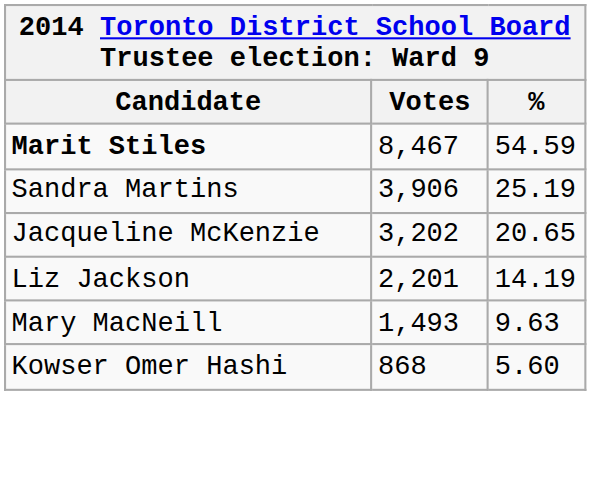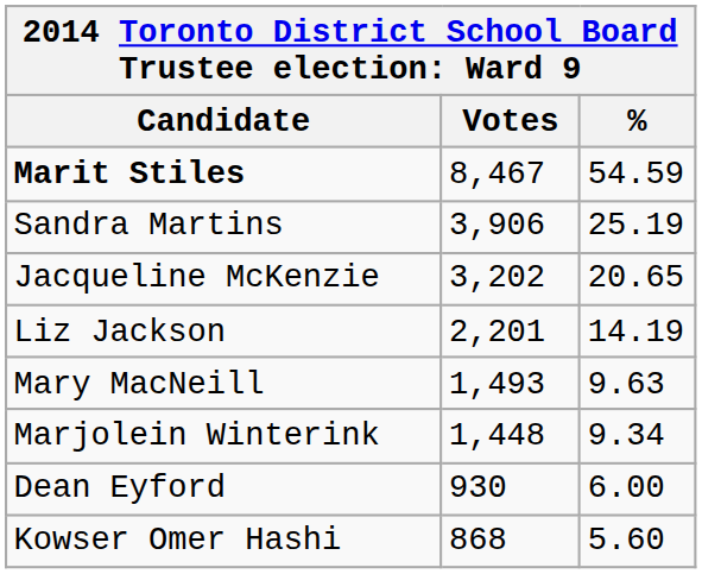+ row: Marjolein Winterink | 1,448 | 9.34
+ row: Dean Eyford | 930 | 6.00
